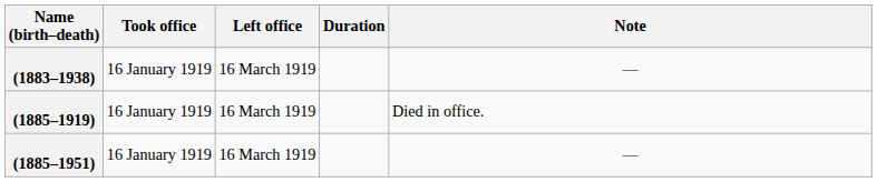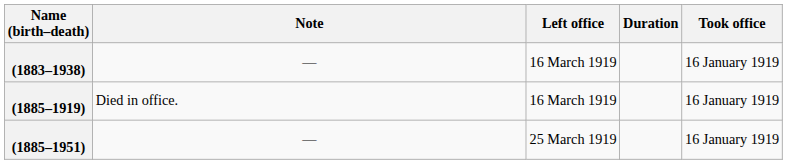columns swapped: Took office <-> Note
(1885–1951) | Left office: 16 March 1919 -> 25 March 1919
